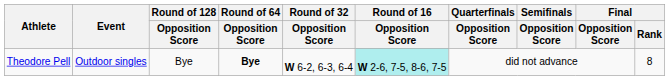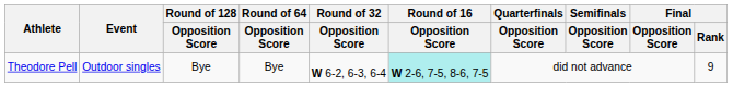Theodore Pell | Round of 64 / Opposition Score: bold -> normal
Theodore Pell | Final / Rank: 8 -> 9
